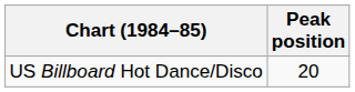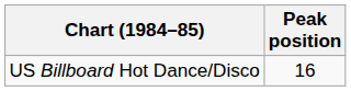US Billboard Hot Dance/Disco | Peak position: 20 -> 16
